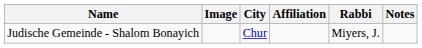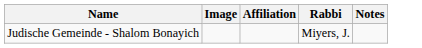- column: City | Chur
